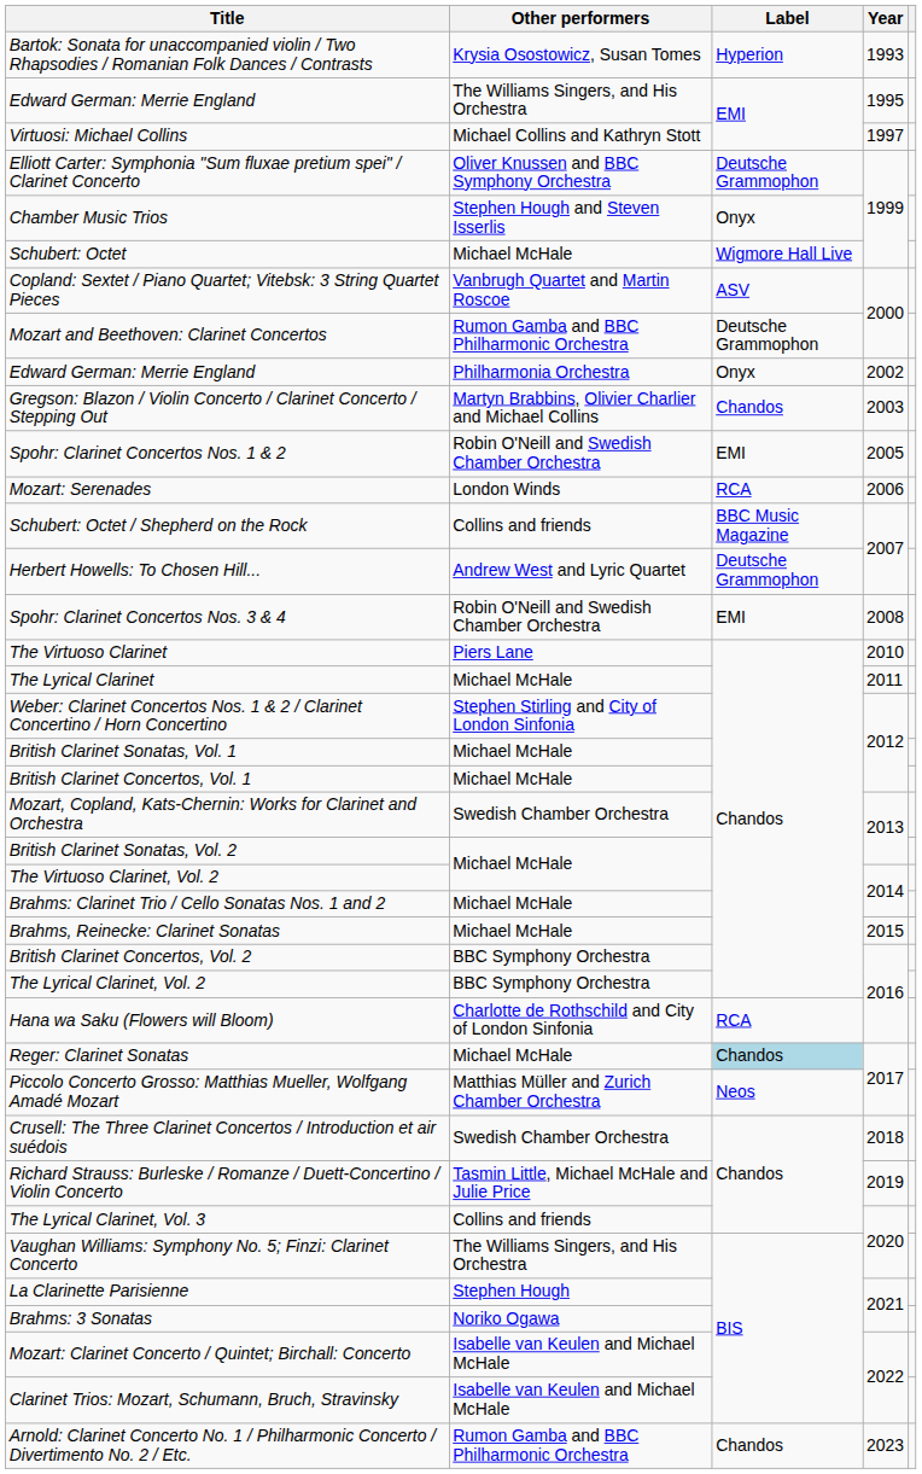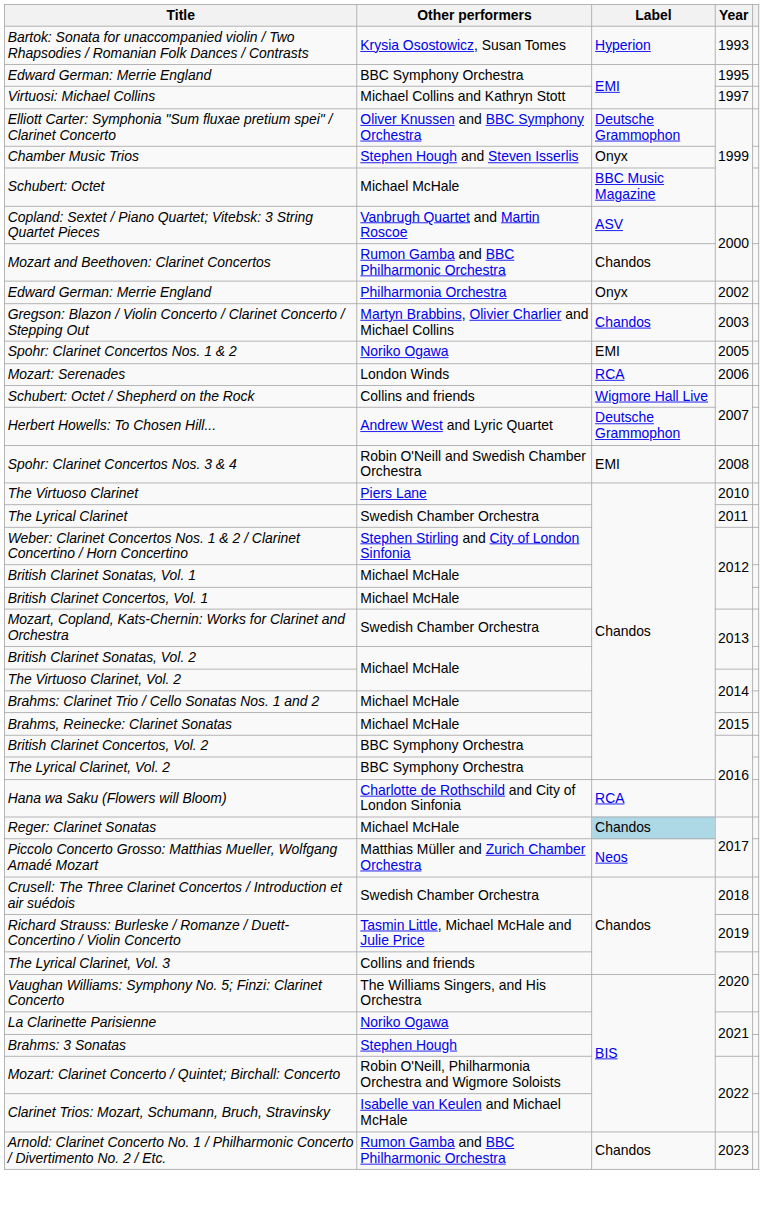Edward German: Merrie England / 1995 | Other performers: The Williams Singers, and His Orchestra -> BBC Symphony Orchestra
Schubert: Octet | Label: Wigmore Hall Live -> BBC Music Magazine
Mozart and Beethoven: Clarinet Concertos | Label: Deutsche Grammophon -> Chandos
Spohr: Clarinet Concertos Nos. 1 & 2 | Other performers: Robin O'Neill and Swedish Chamber Orchestra -> Noriko Ogawa
Schubert: Octet / Shepherd on the Rock | Label: BBC Music Magazine -> Wigmore Hall Live
The Lyrical Clarinet | Other performers: Michael McHale -> Swedish Chamber Orchestra
La Clarinette Parisienne | Other performers: Stephen Hough -> Noriko Ogawa
Brahms: 3 Sonatas | Other performers: Noriko Ogawa -> Stephen Hough
Mozart: Clarinet Concerto / Quintet; Birchall: Concerto | Other performers: Isabelle van Keulen and Michael McHale -> Robin O'Neill, Philharmonia Orchestra and Wigmore Soloists
